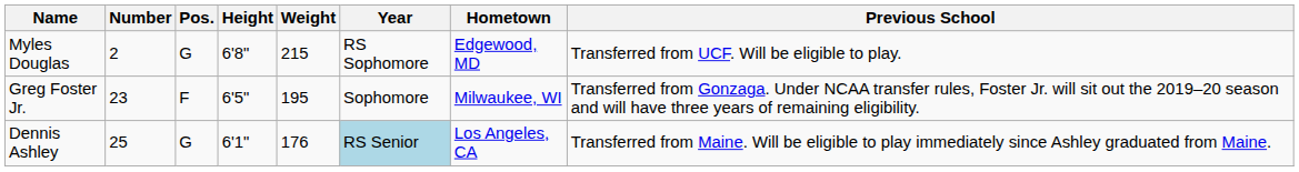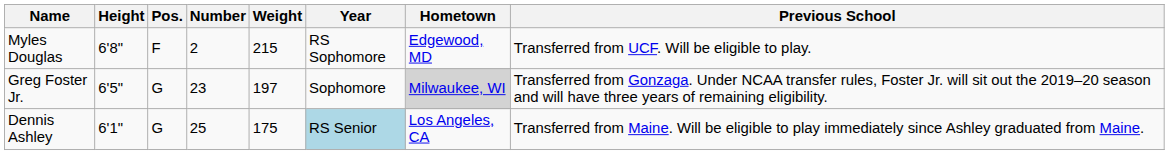columns swapped: Number <-> Height
Myles Douglas | Pos.: G -> F
Greg Foster Jr. | Pos.: F -> G
Greg Foster Jr. | Weight: 195 -> 197
Greg Foster Jr. | Hometown: no background -> lightgrey background
Dennis Ashley | Weight: 176 -> 175
